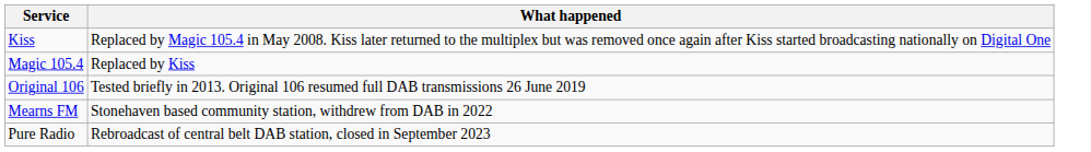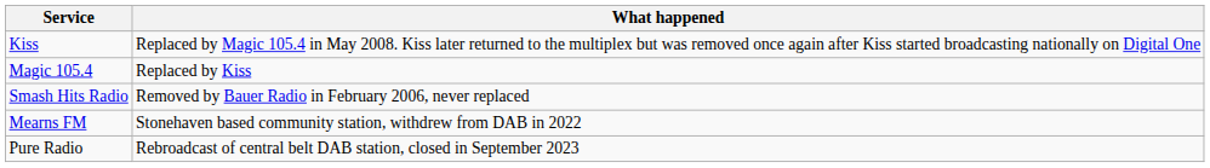+ row: Smash Hits Radio | Removed by Bauer Radio in February 2006, never replaced
- row: Original 106 | Tested briefly in 2013. Original 106 resumed full DAB transmissions 26 June 2019
